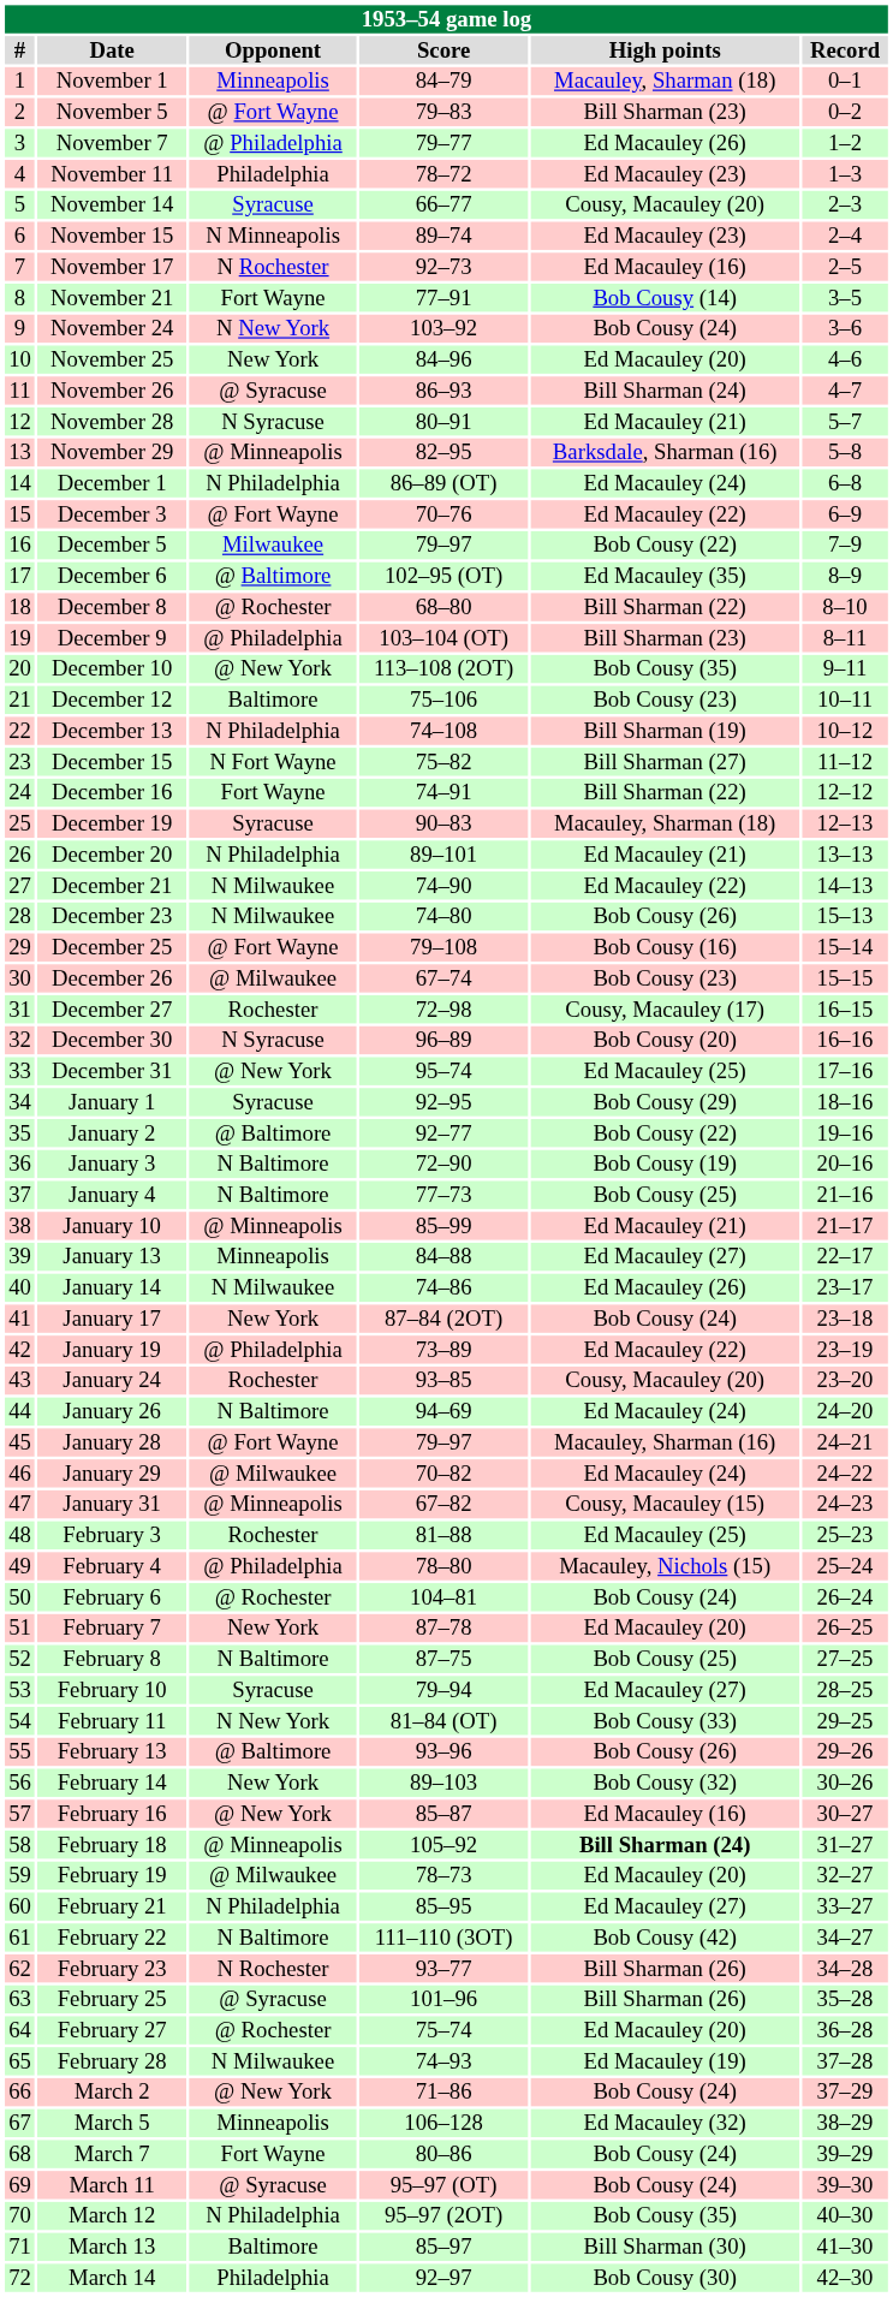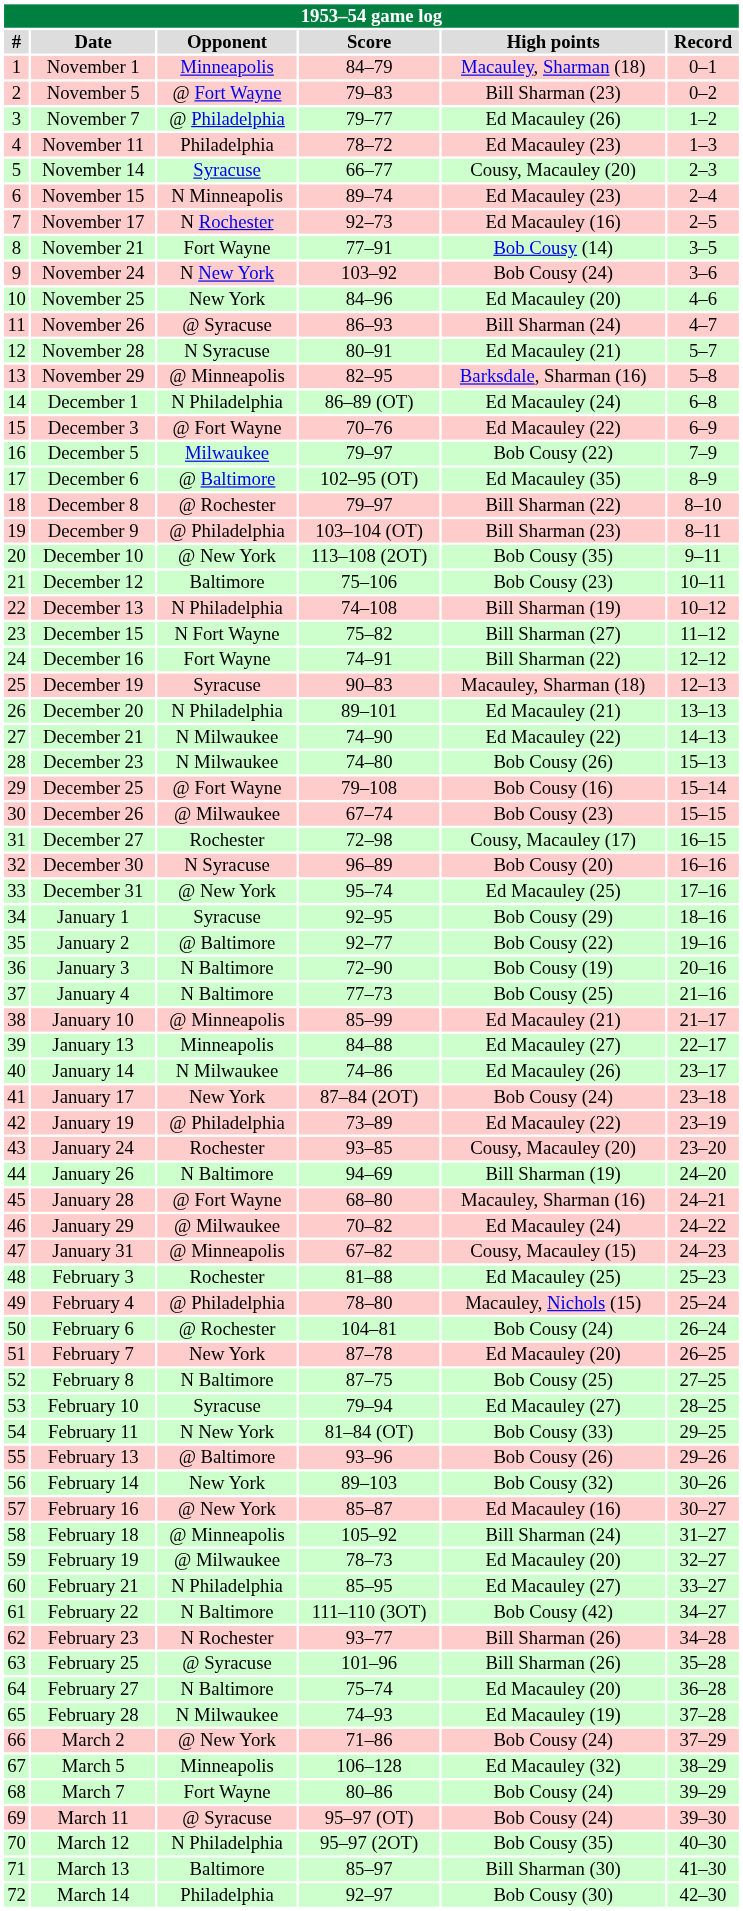December 8 | Score: 68–80 -> 79–97
January 26 | High points: Ed Macauley (24) -> Bill Sharman (19)
January 28 | Score: 79–97 -> 68–80
February 18 | High points: bold -> normal
February 27 | Opponent: @ Rochester -> N Baltimore
